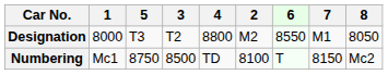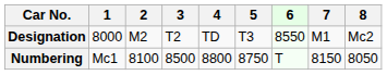columns swapped: 2 <-> 5
Designation | 4: 8800 -> TD
Designation | 8: 8050 -> Mc2
Numbering | 4: TD -> 8800
Numbering | 8: Mc2 -> 8050
